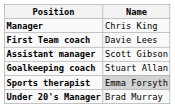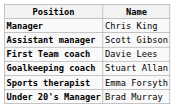rows swapped: Assistant manager <-> First Team coach
Sports therapist | Name: lightgrey background -> no background
